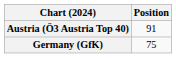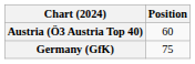Austria (Ö3 Austria Top 40) | Position: 91 -> 60
